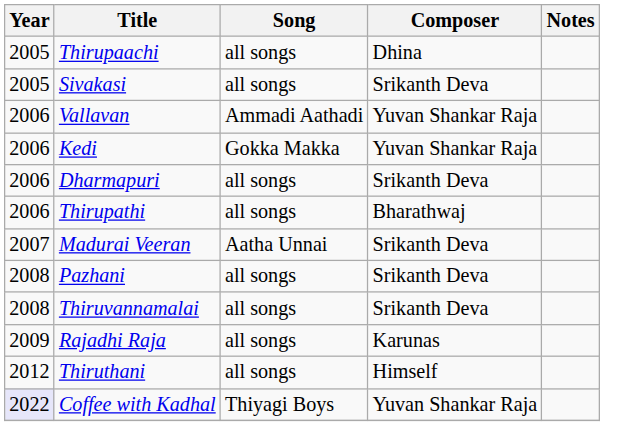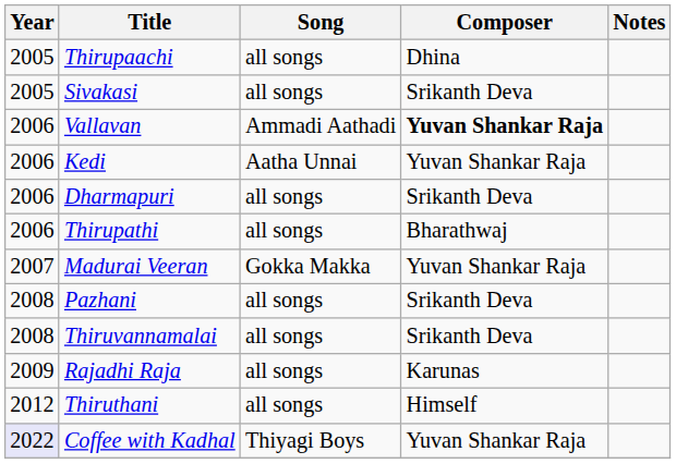Vallavan | Composer: normal -> bold
Kedi | Song: Gokka Makka -> Aatha Unnai
Madurai Veeran | Song: Aatha Unnai -> Gokka Makka
Madurai Veeran | Composer: Srikanth Deva -> Yuvan Shankar Raja
